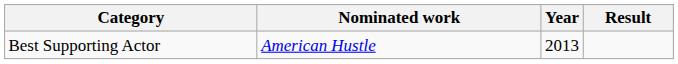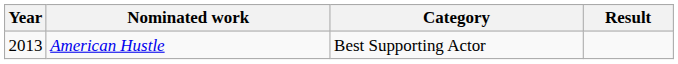columns swapped: Year <-> Category
